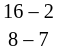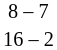rows swapped: 16 – 2 <-> 8 – 7
